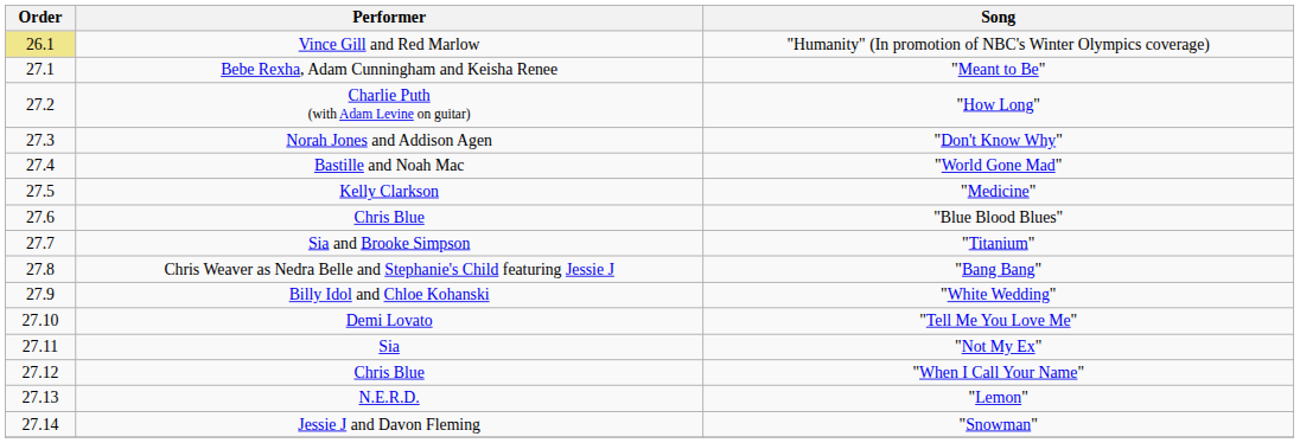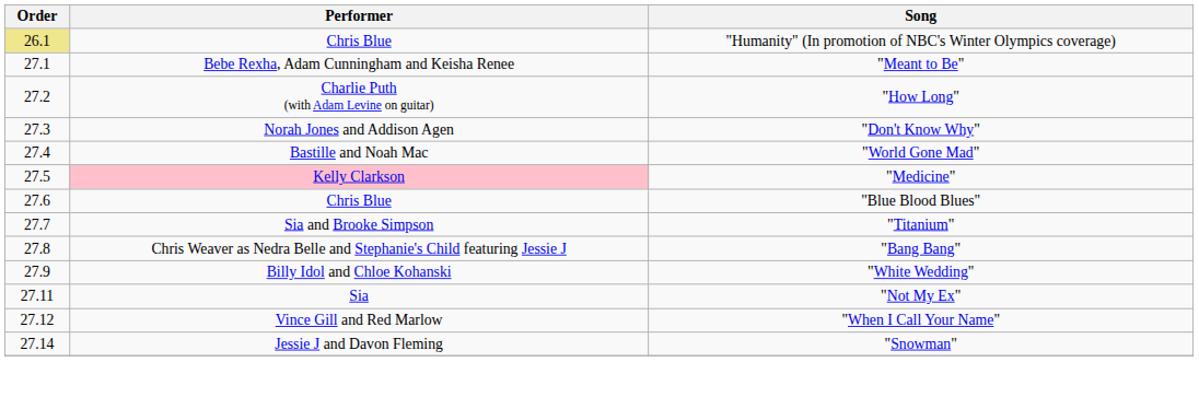"Humanity" (In promotion of NBC's Winter Olympics coverage) | Performer: Vince Gill and Red Marlow -> Chris Blue
"Medicine" | Performer: no background -> pink background
- row: 27.10 | Demi Lovato | "Tell Me You Love Me"
"When I Call Your Name" | Performer: Chris Blue -> Vince Gill and Red Marlow
- row: 27.13 | N.E.R.D. | "Lemon"
